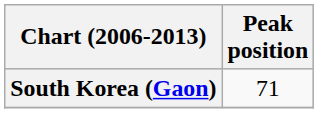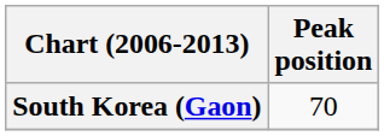South Korea (Gaon) | Peak position: 71 -> 70
